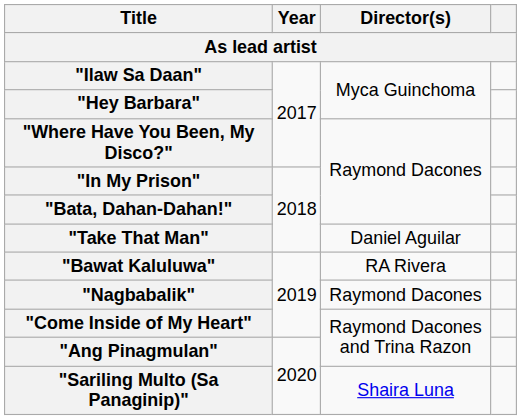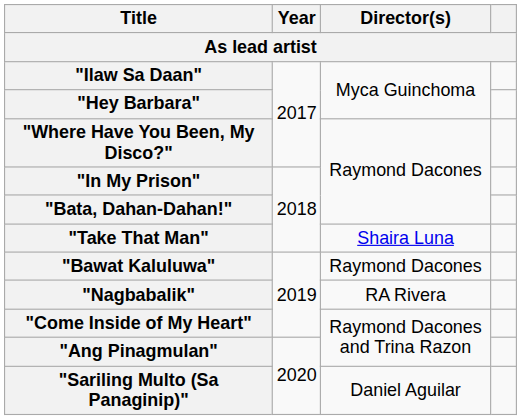"Take That Man" | Director(s): Daniel Aguilar -> Shaira Luna
"Bawat Kaluluwa" | Director(s): RA Rivera -> Raymond Dacones
"Nagbabalik" | Director(s): Raymond Dacones -> RA Rivera
"Sariling Multo (Sa Panaginip)" | Director(s): Shaira Luna -> Daniel Aguilar
